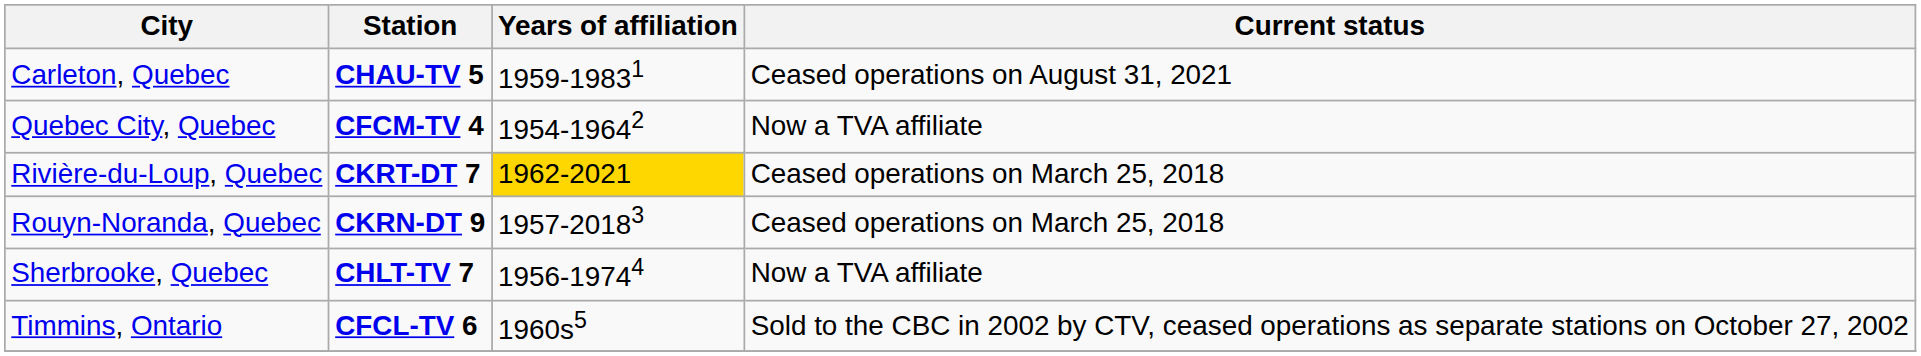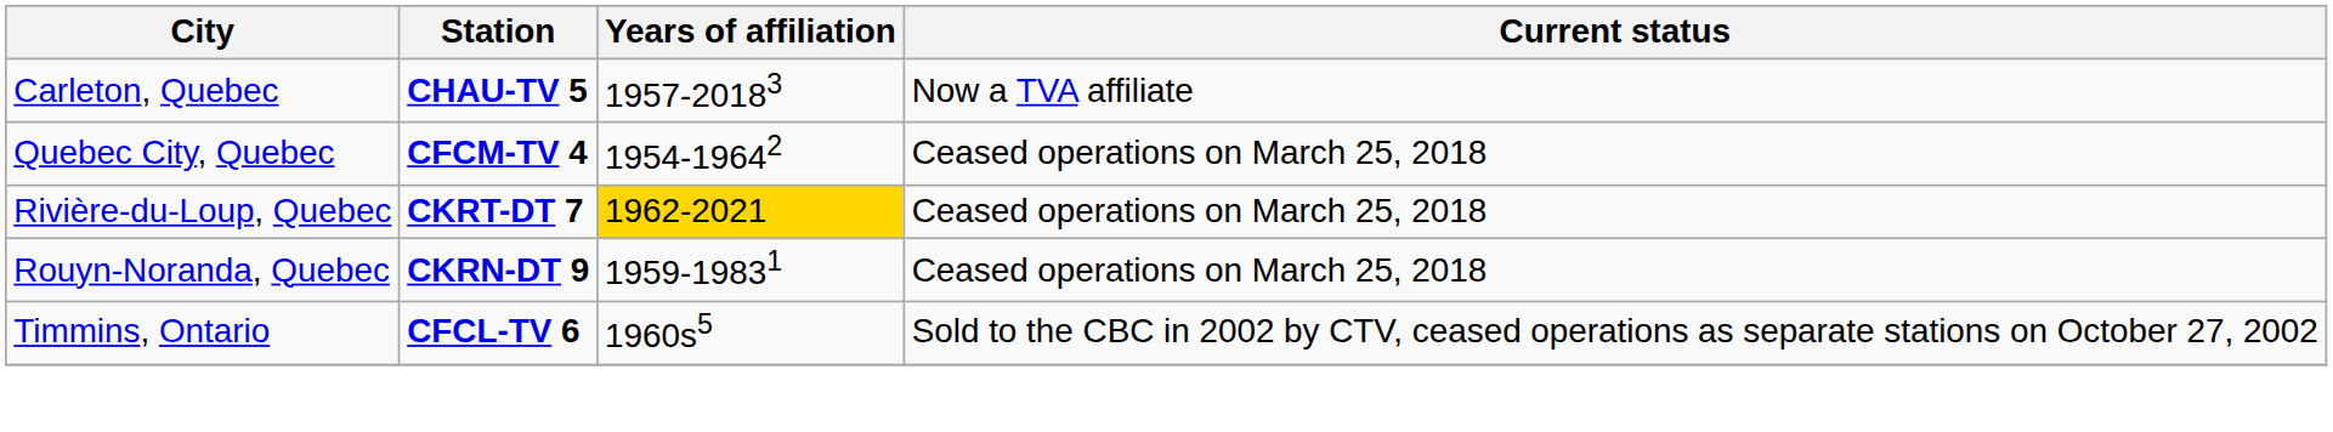Carleton, Quebec | Years of affiliation: 1959-19831 -> 1957-20183
Carleton, Quebec | Current status: Ceased operations on August 31, 2021 -> Now a TVA affiliate
Quebec City, Quebec | Current status: Now a TVA affiliate -> Ceased operations on March 25, 2018
Rouyn-Noranda, Quebec | Years of affiliation: 1957-20183 -> 1959-19831
- row: Sherbrooke, Quebec | CHLT-TV 7 | 1956-19744 | Now a TVA affiliate
